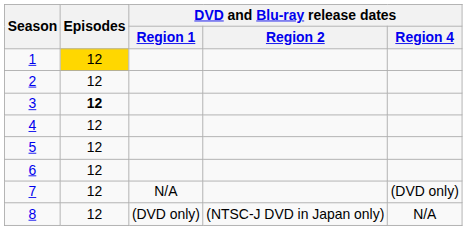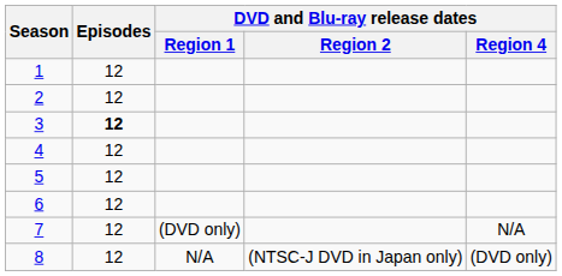1 | Episodes: gold background -> no background
7 | DVD and Blu-ray release dates / Region 1: N/A -> (DVD only)
7 | DVD and Blu-ray release dates / Region 4: (DVD only) -> N/A
8 | DVD and Blu-ray release dates / Region 1: (DVD only) -> N/A
8 | DVD and Blu-ray release dates / Region 4: N/A -> (DVD only)
